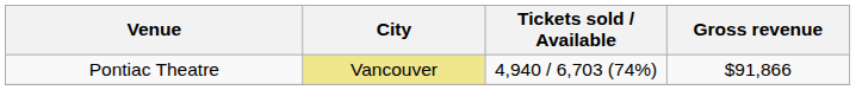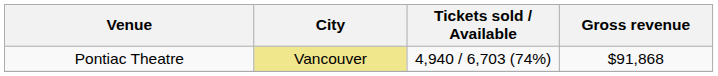Pontiac Theatre | Gross revenue: $91,866 -> $91,868
